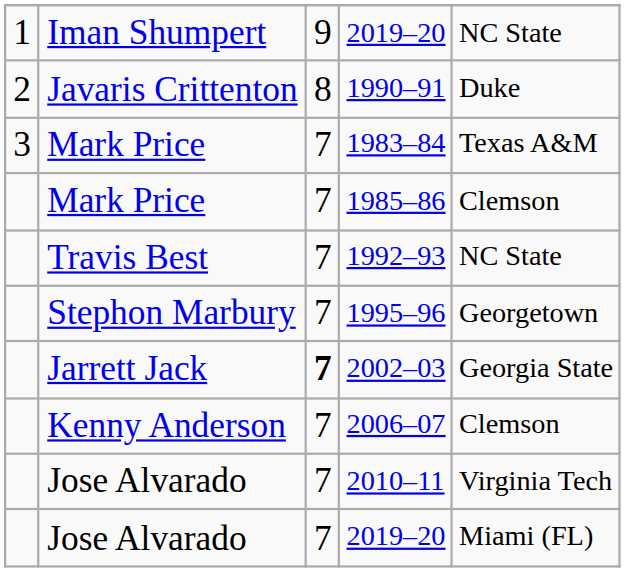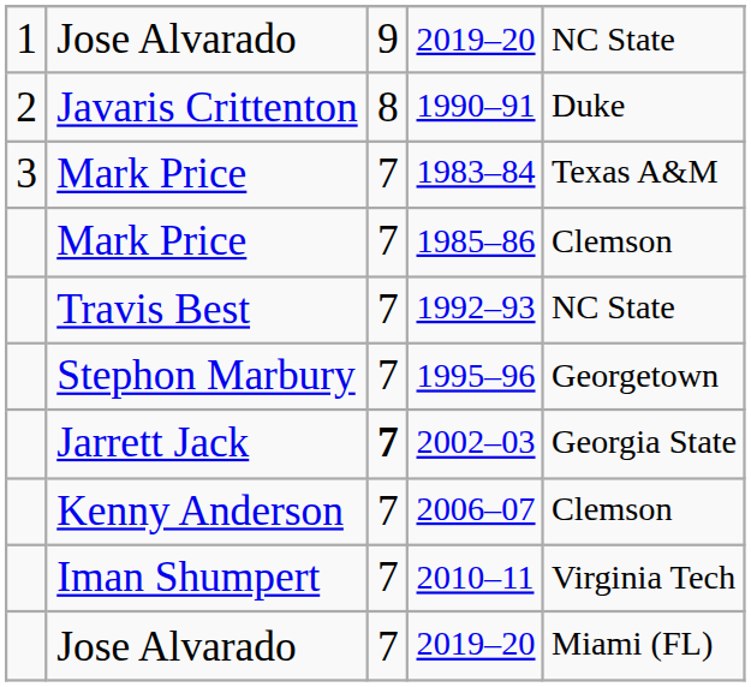1 / 2019–20 | column 2: Iman Shumpert -> Jose Alvarado
2010–11 | column 2: Jose Alvarado -> Iman Shumpert
